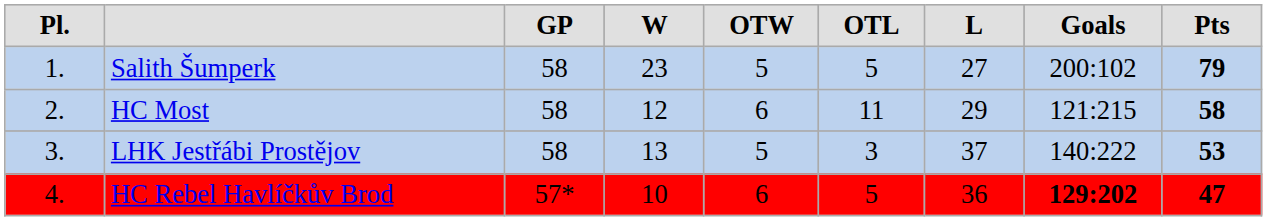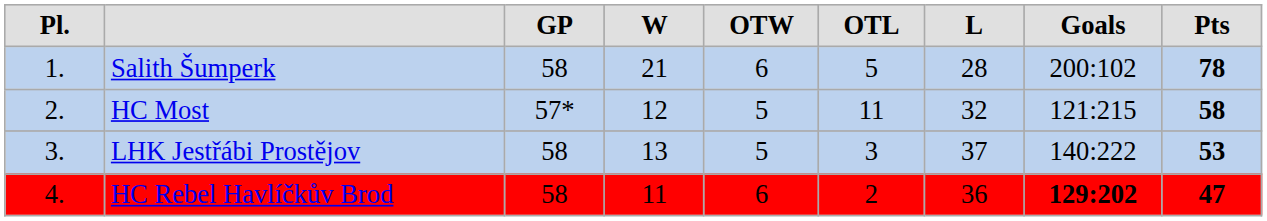Salith Šumperk | column 4: 23 -> 21
Salith Šumperk | column 5: 5 -> 6
Salith Šumperk | column 7: 27 -> 28
Salith Šumperk | column 9: 79 -> 78
HC Most | column 3: 58 -> 57*
HC Most | column 5: 6 -> 5
HC Most | column 7: 29 -> 32
HC Rebel Havlíčkův Brod | column 3: 57* -> 58
HC Rebel Havlíčkův Brod | column 4: 10 -> 11
HC Rebel Havlíčkův Brod | column 6: 5 -> 2
